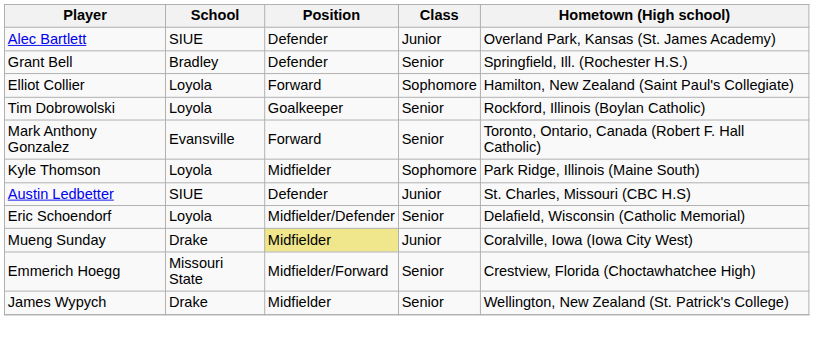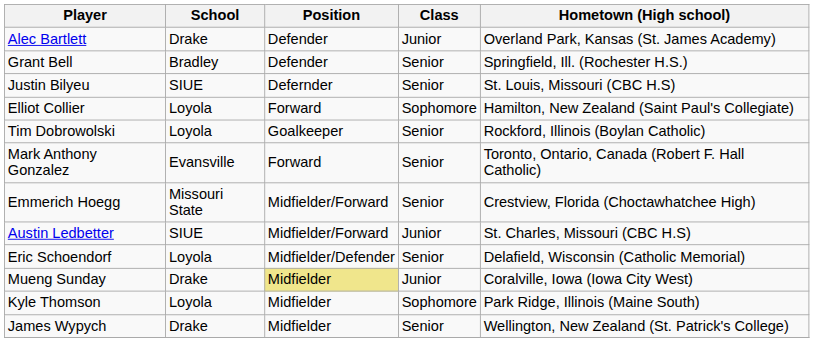Alec Bartlett | School: SIUE -> Drake
+ row: Justin Bilyeu | SIUE | Defernder | Senior | St. Louis, Missouri (CBC H.S)
rows swapped: Emmerich Hoegg <-> Kyle Thomson
Austin Ledbetter | Position: Defender -> Midfielder/Forward
